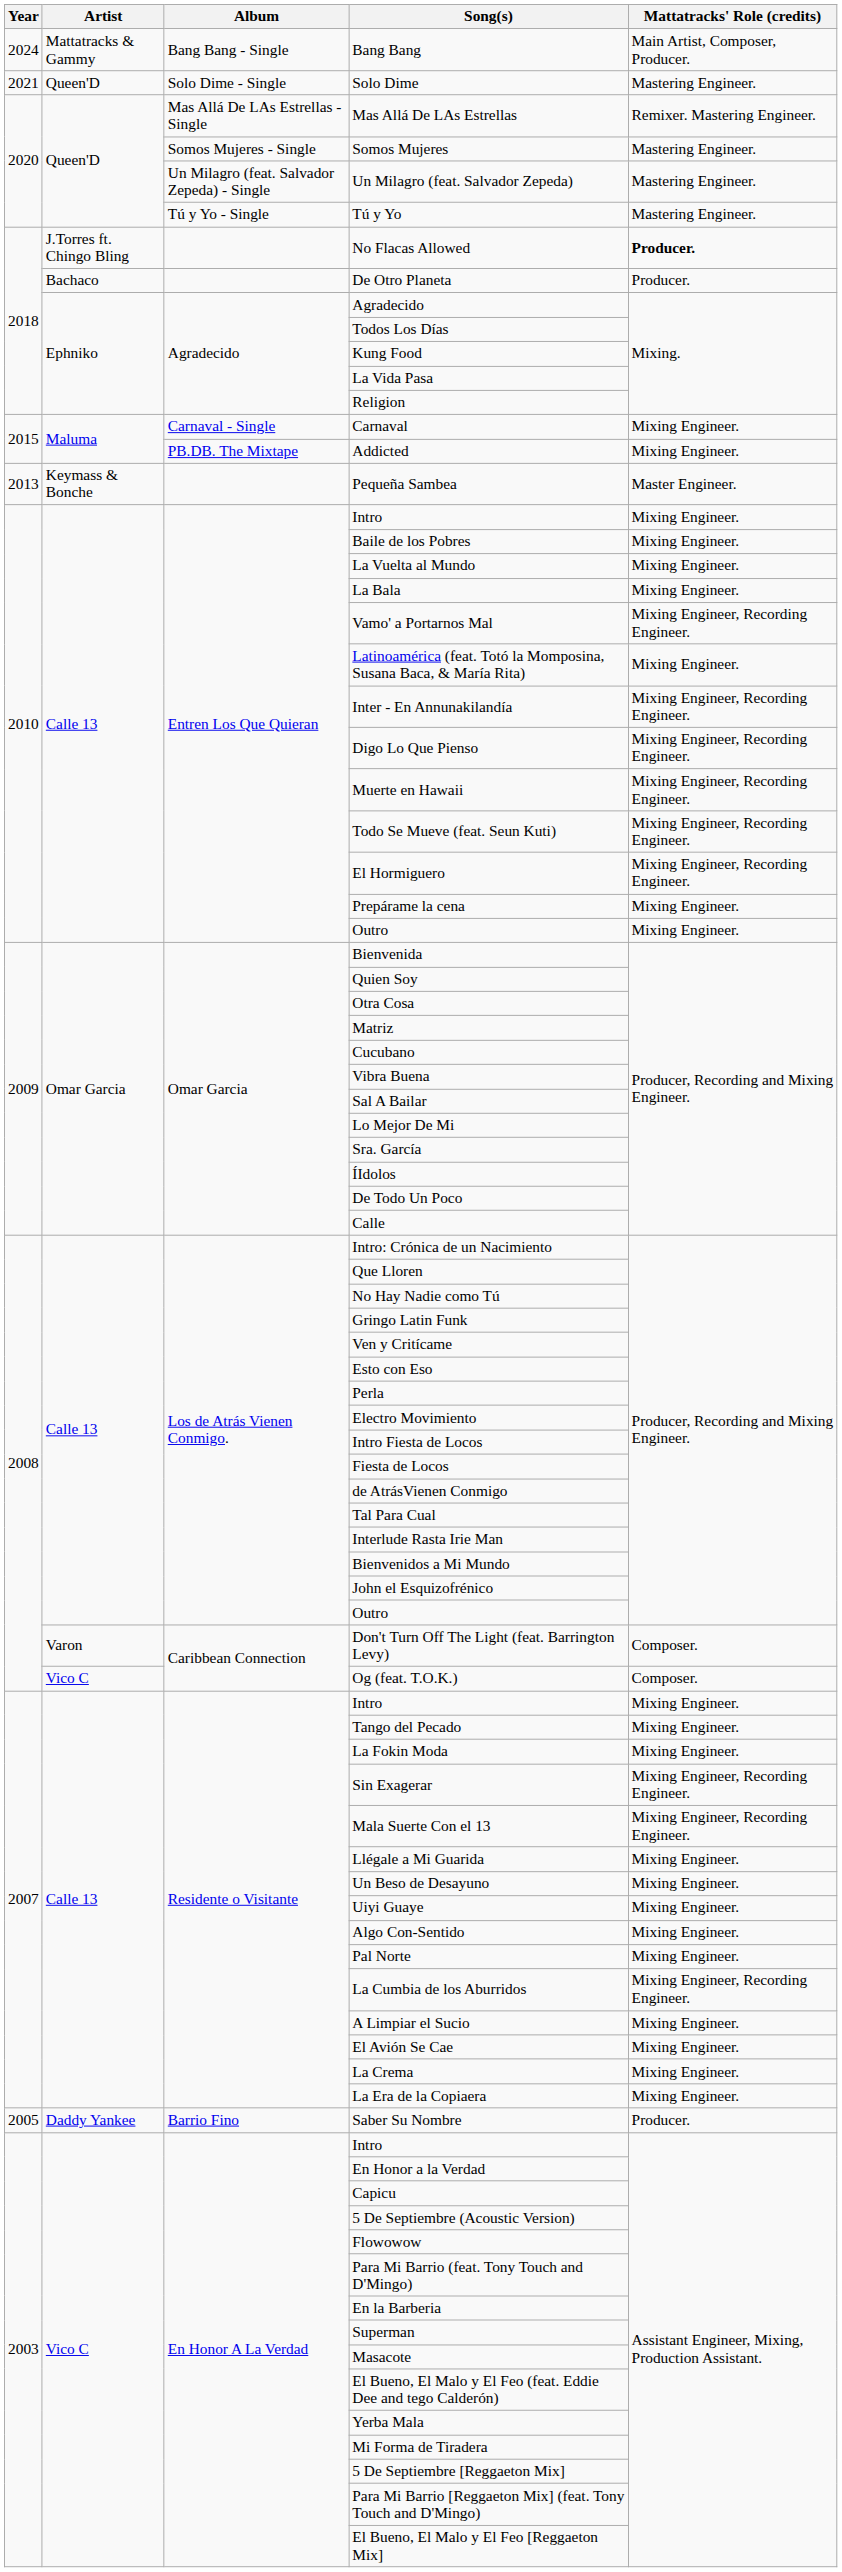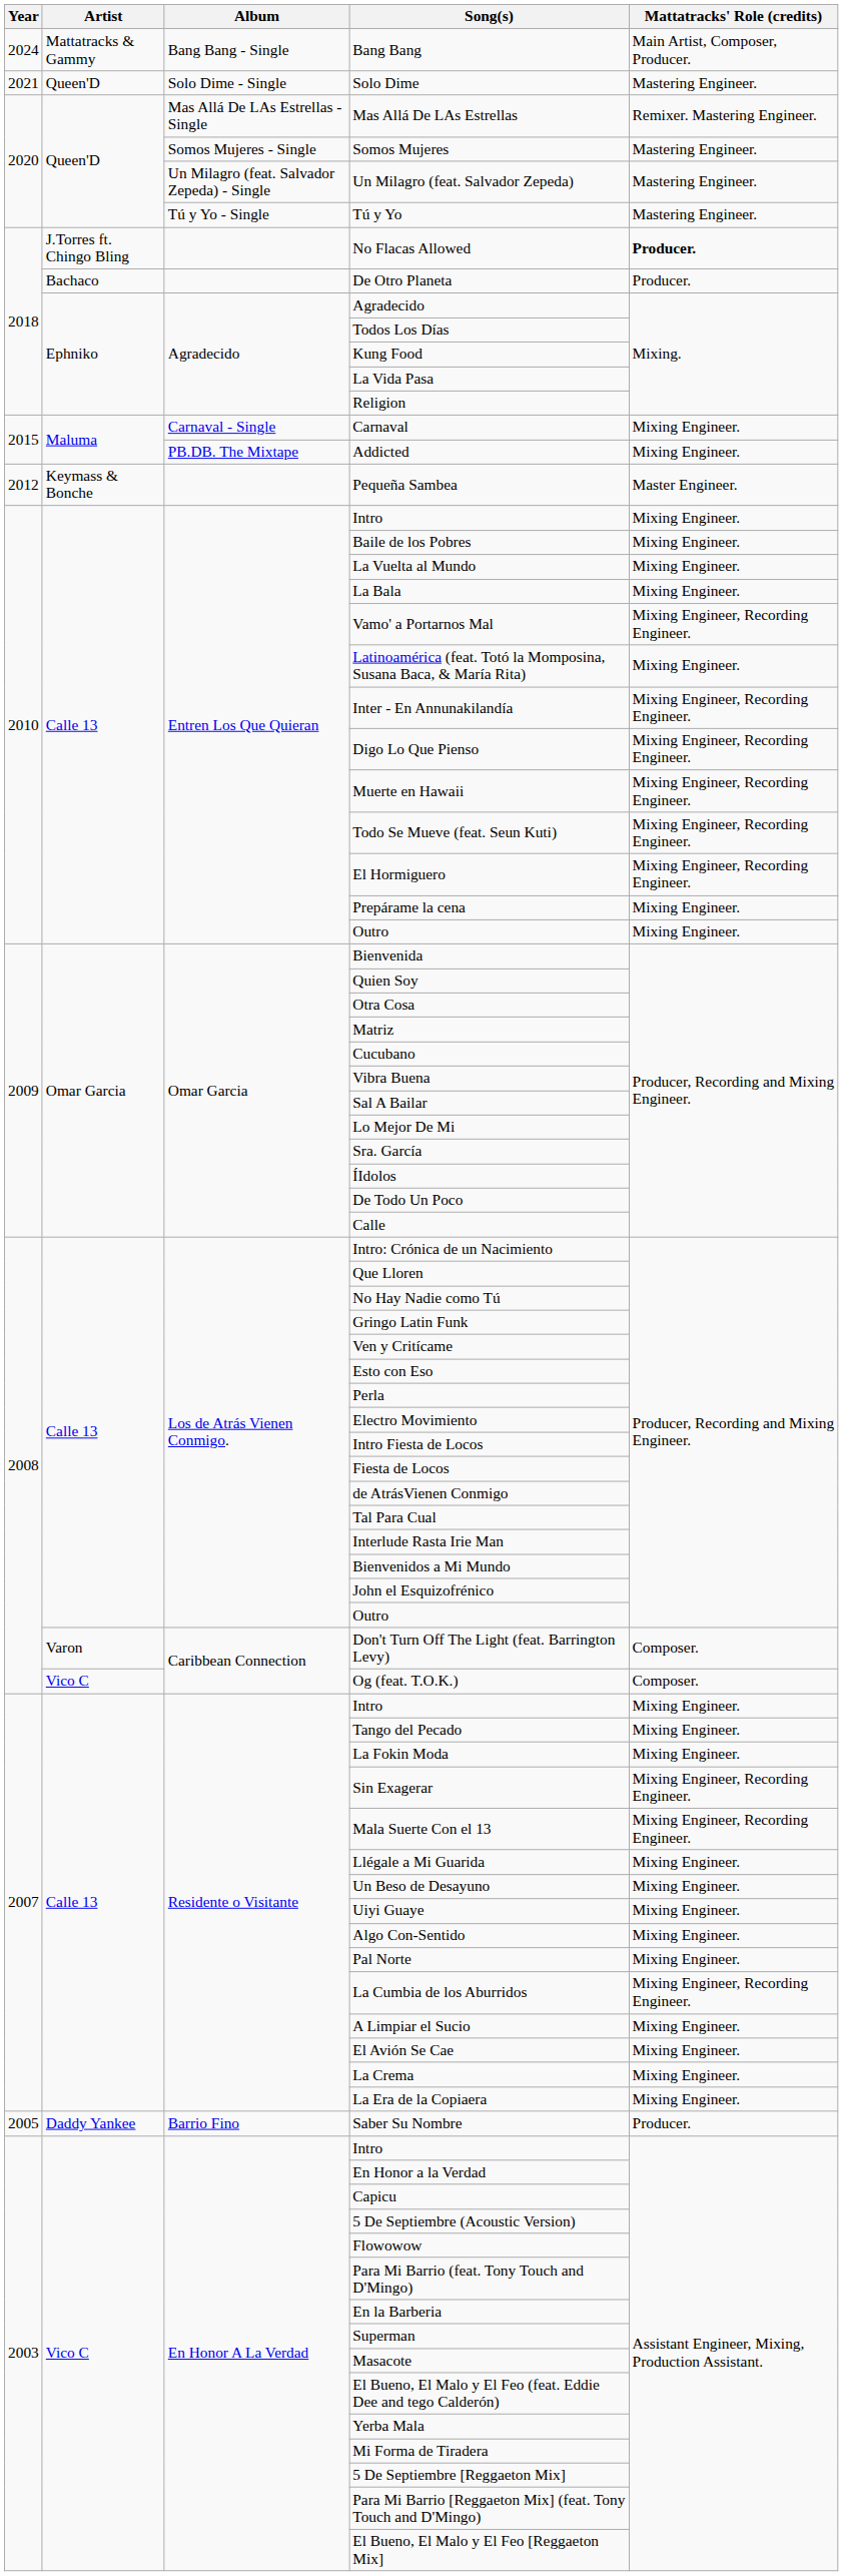Pequeña Sambea | Year: 2013 -> 2012
